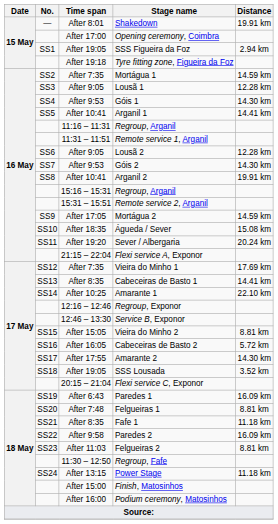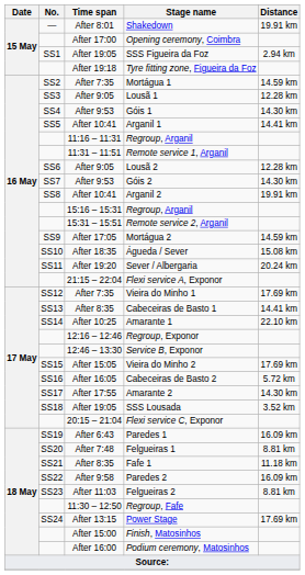Vieira do Minho 2 | Distance: 8.81 km -> 17.69 km
Power Stage | Distance: 11.18 km -> 17.69 km
